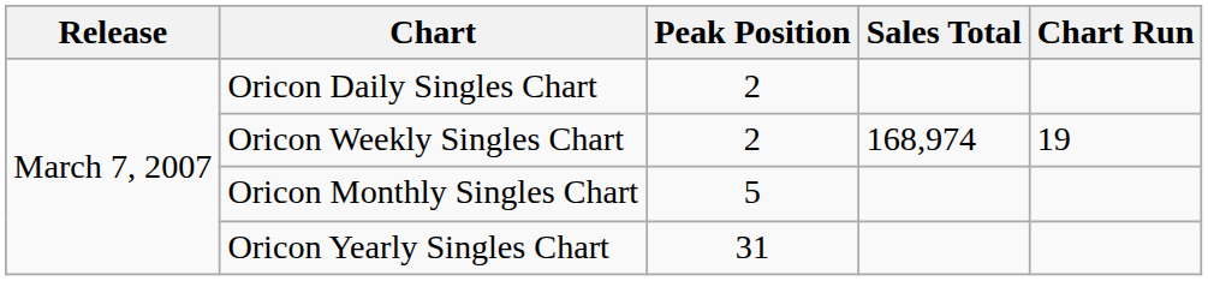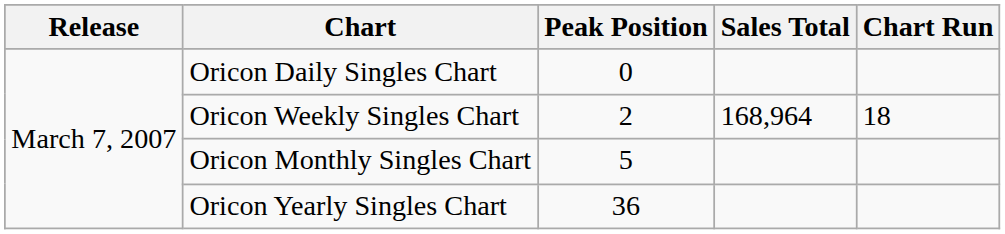Oricon Daily Singles Chart | Peak Position: 2 -> 0
Oricon Weekly Singles Chart | Sales Total: 168,974 -> 168,964
Oricon Weekly Singles Chart | Chart Run: 19 -> 18
Oricon Yearly Singles Chart | Peak Position: 31 -> 36
